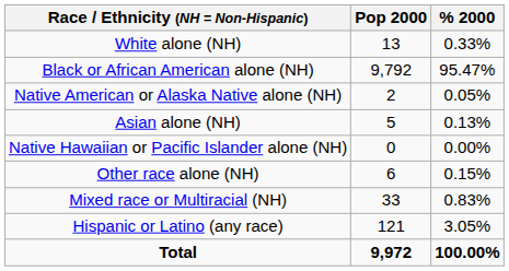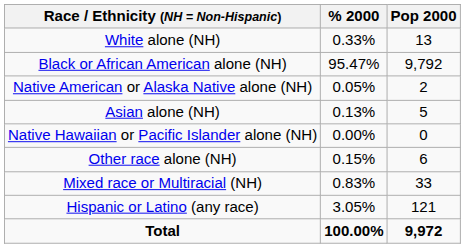columns swapped: Pop 2000 <-> % 2000
